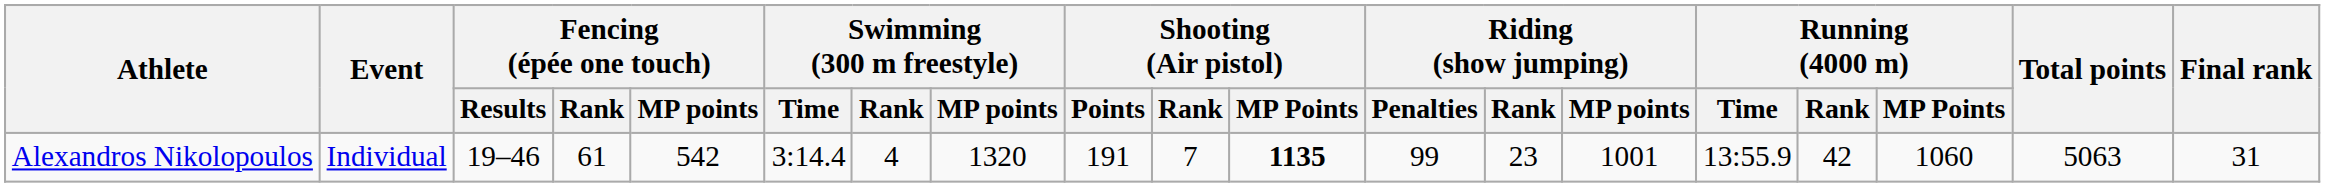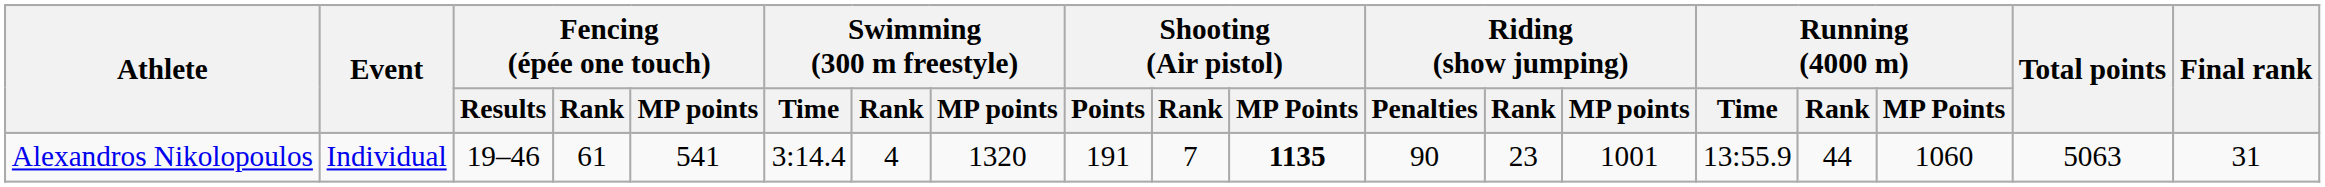Alexandros Nikolopoulos | Fencing (épée one touch) / MP points: 542 -> 541
Alexandros Nikolopoulos | Riding (show jumping) / Penalties: 99 -> 90
Alexandros Nikolopoulos | Running (4000 m) / Rank: 42 -> 44
